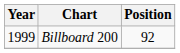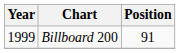Billboard 200 | Position: 92 -> 91
